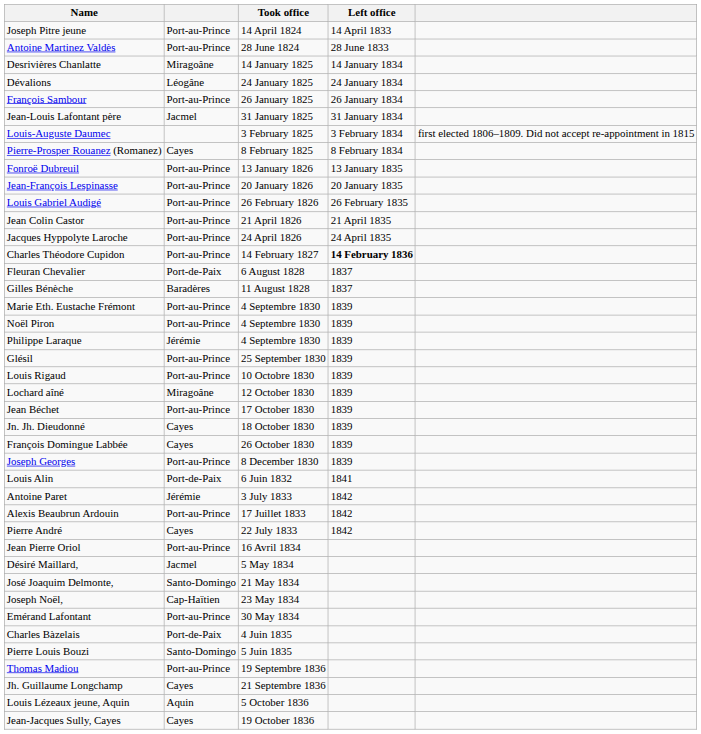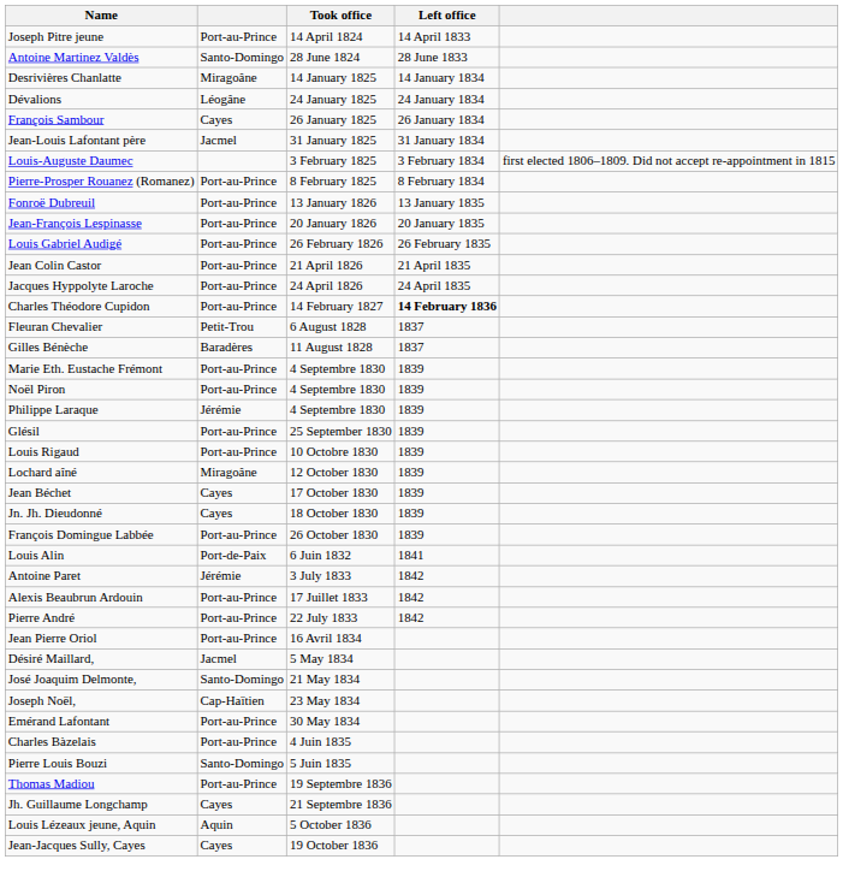Antoine Martinez Valdès | column 2: Port-au-Prince -> Santo-Domingo
François Sambour | column 2: Port-au-Prince -> Cayes
Pierre-Prosper Rouanez (Romanez) | column 2: Cayes -> Port-au-Prince
Fleuran Chevalier | column 2: Port-de-Paix -> Petit-Trou
Jean Béchet | column 2: Port-au-Prince -> Cayes
François Domingue Labbée | column 2: Cayes -> Port-au-Prince
- row: Joseph Georges | Port-au-Prince | 8 December 1830 | 1839
Pierre André | column 2: Cayes -> Port-au-Prince
Charles Bàzelais | column 2: Port-de-Paix -> Port-au-Prince
